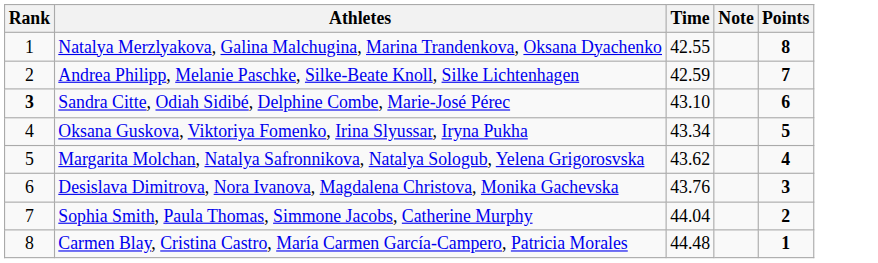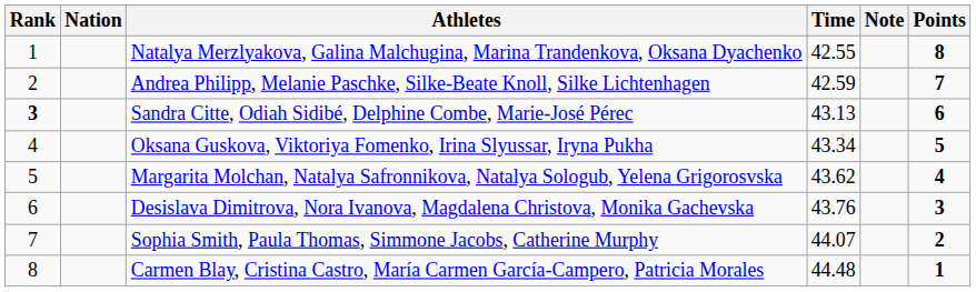+ column: Nation
Sandra Citte, Odiah Sidibé, Delphine Combe, Marie-José Pérec | Time: 43.10 -> 43.13
Sophia Smith, Paula Thomas, Simmone Jacobs, Catherine Murphy | Time: 44.04 -> 44.07
